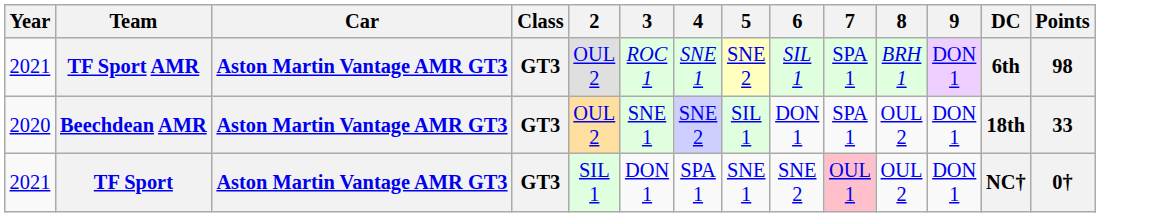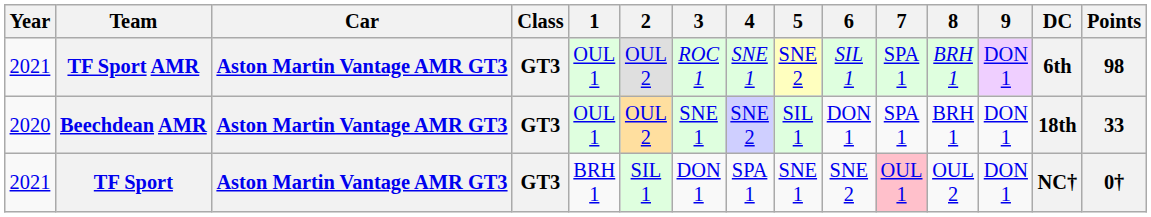+ column: 1 | OUL 1 | OUL 1 | BRH 1
Beechdean AMR | 8: OUL 2 -> BRH 1
